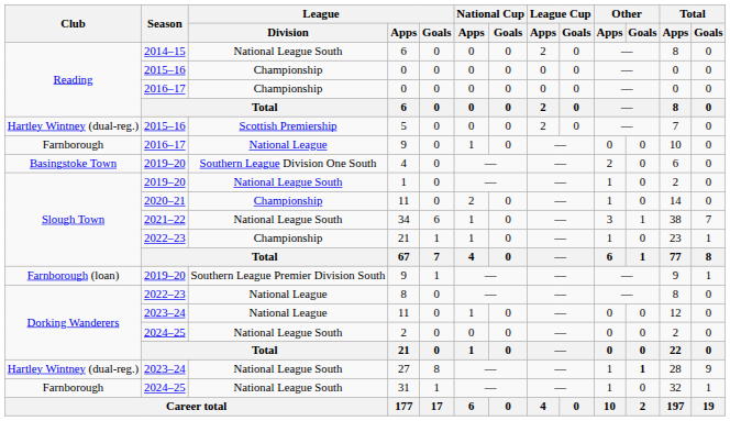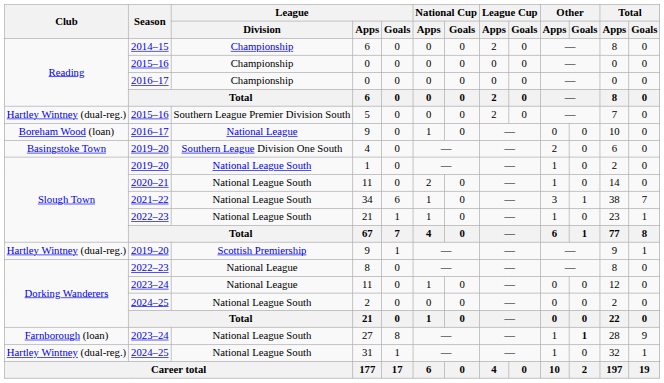2014–15 / 6 | League / Division: National League South -> Championship
5 | League / Division: Scottish Premiership -> Southern League Premier Division South
2016–17 / 9 | Club: Farnborough -> Boreham Wood (loan)
2020–21 / 11 | League / Division: Championship -> National League South
2022–23 / 21 | League / Division: Championship -> National League South
2019–20 / 9 | Club: Farnborough (loan) -> Hartley Wintney (dual-reg.)
2019–20 / 9 | League / Division: Southern League Premier Division South -> Scottish Premiership
27 | Club: Hartley Wintney (dual-reg.) -> Farnborough (loan)
31 | Club: Farnborough -> Hartley Wintney (dual-reg.)
